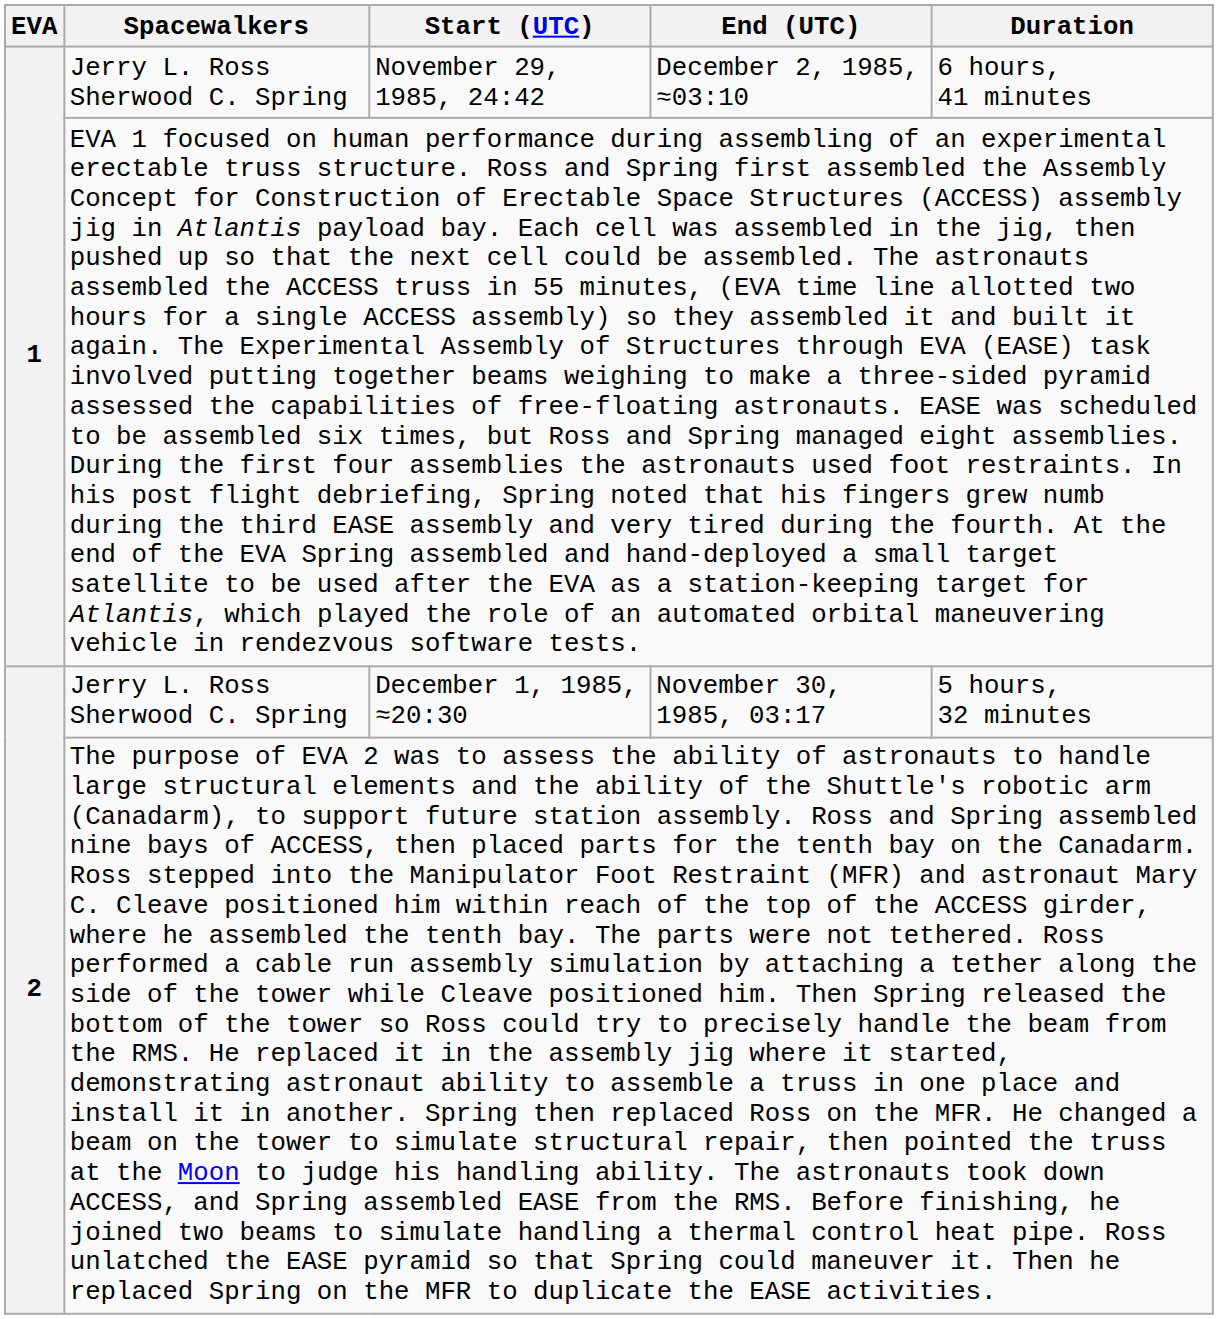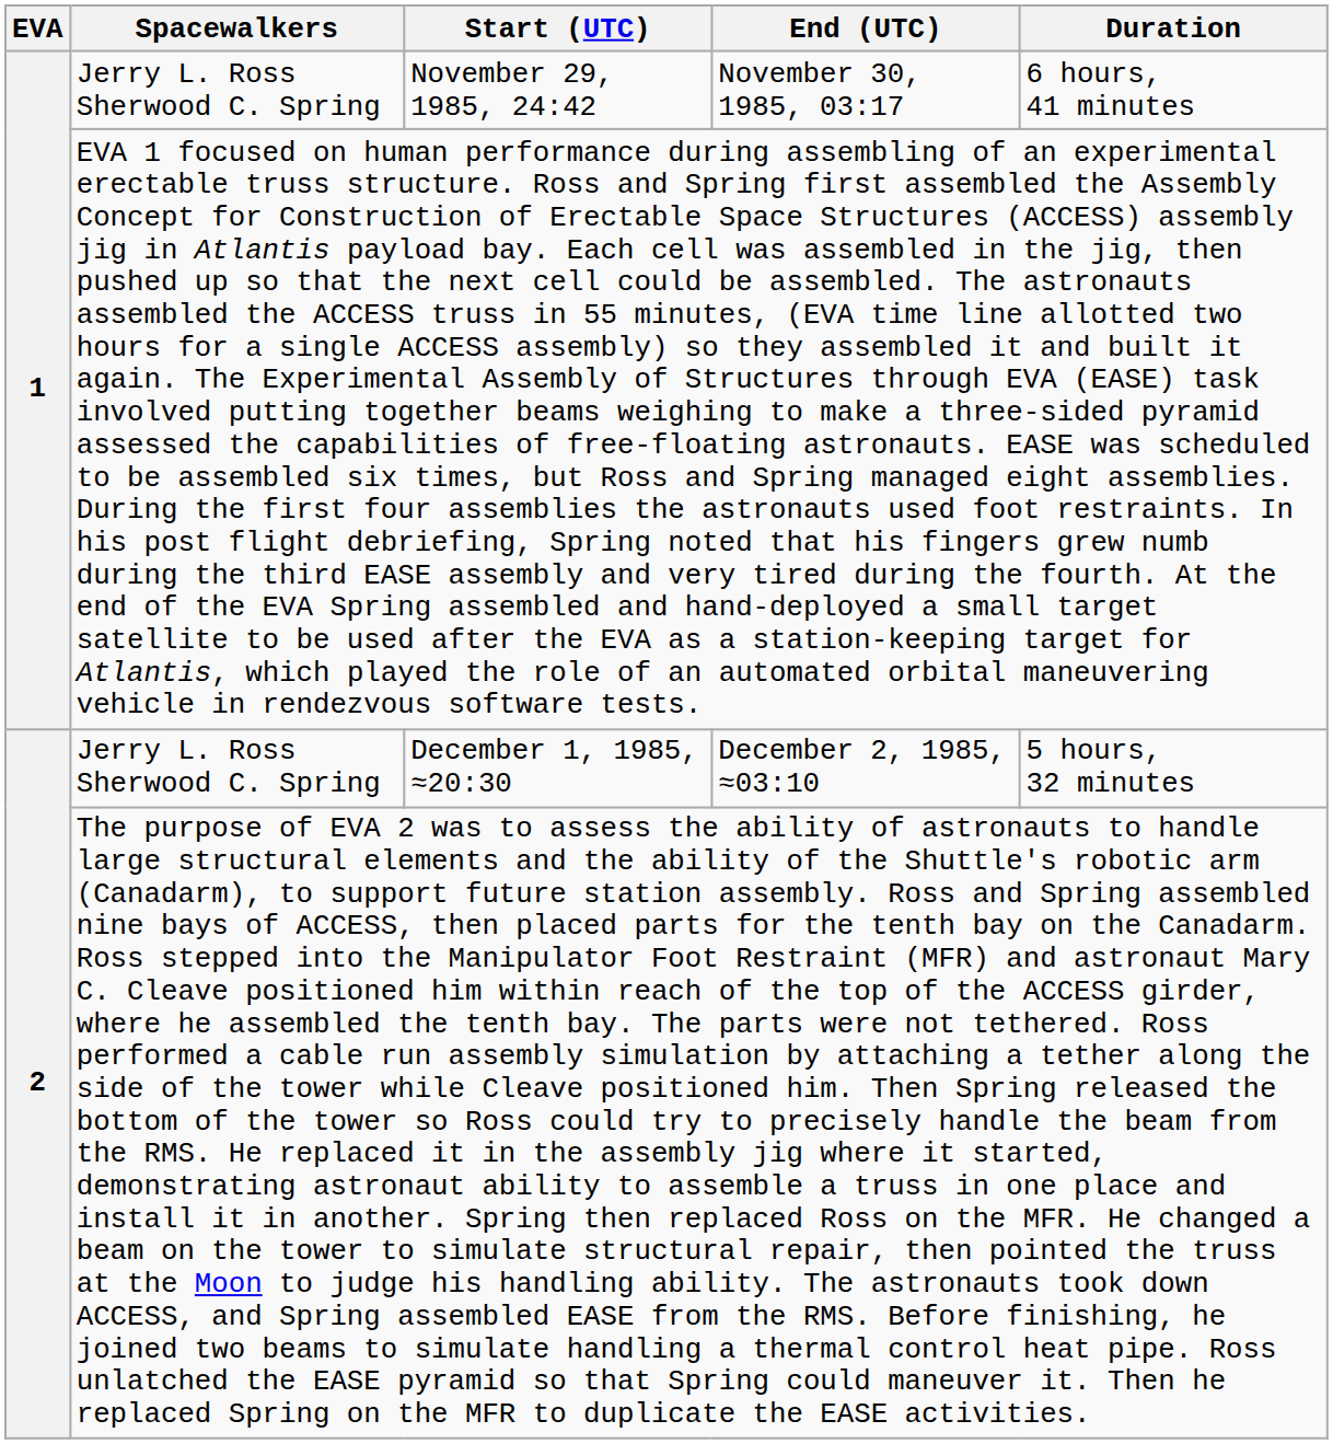November 29, 1985, 24:42 | End (UTC): December 2, 1985, ≈03:10 -> November 30, 1985, 03:17
December 1, 1985, ≈20:30 | End (UTC): November 30, 1985, 03:17 -> December 2, 1985, ≈03:10
